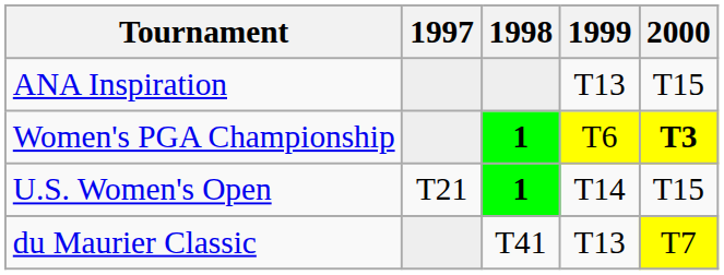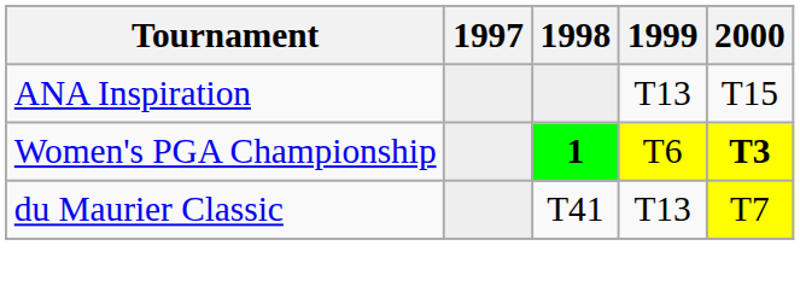- row: U.S. Women's Open | T21 | 1 | T14 | T15
